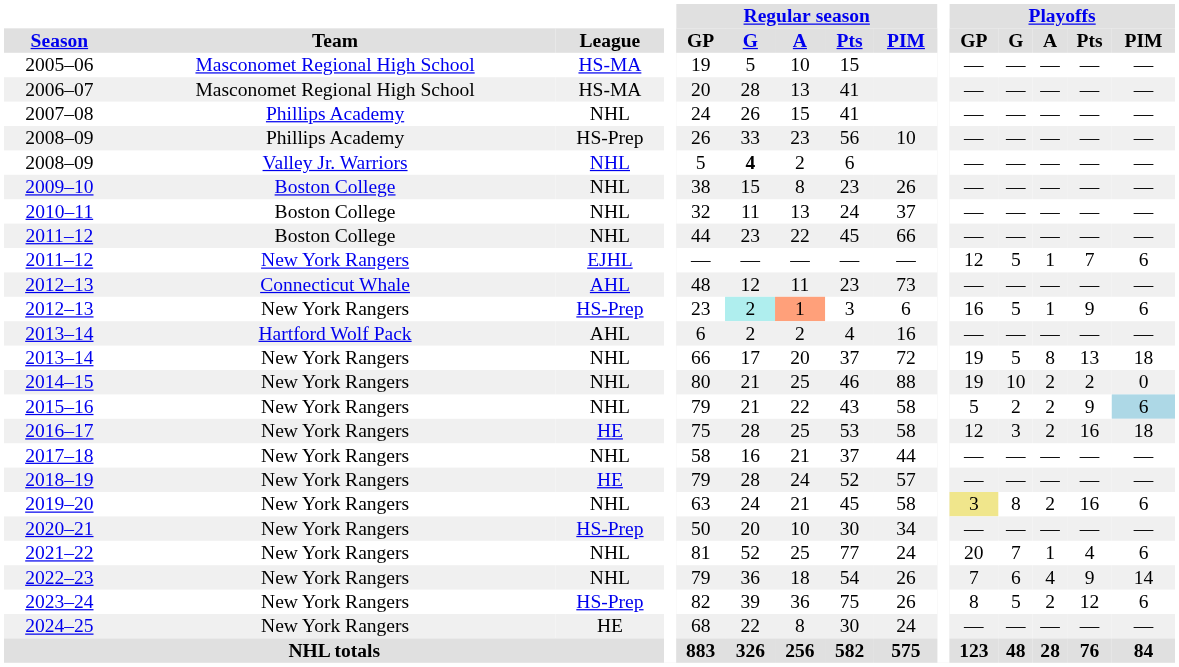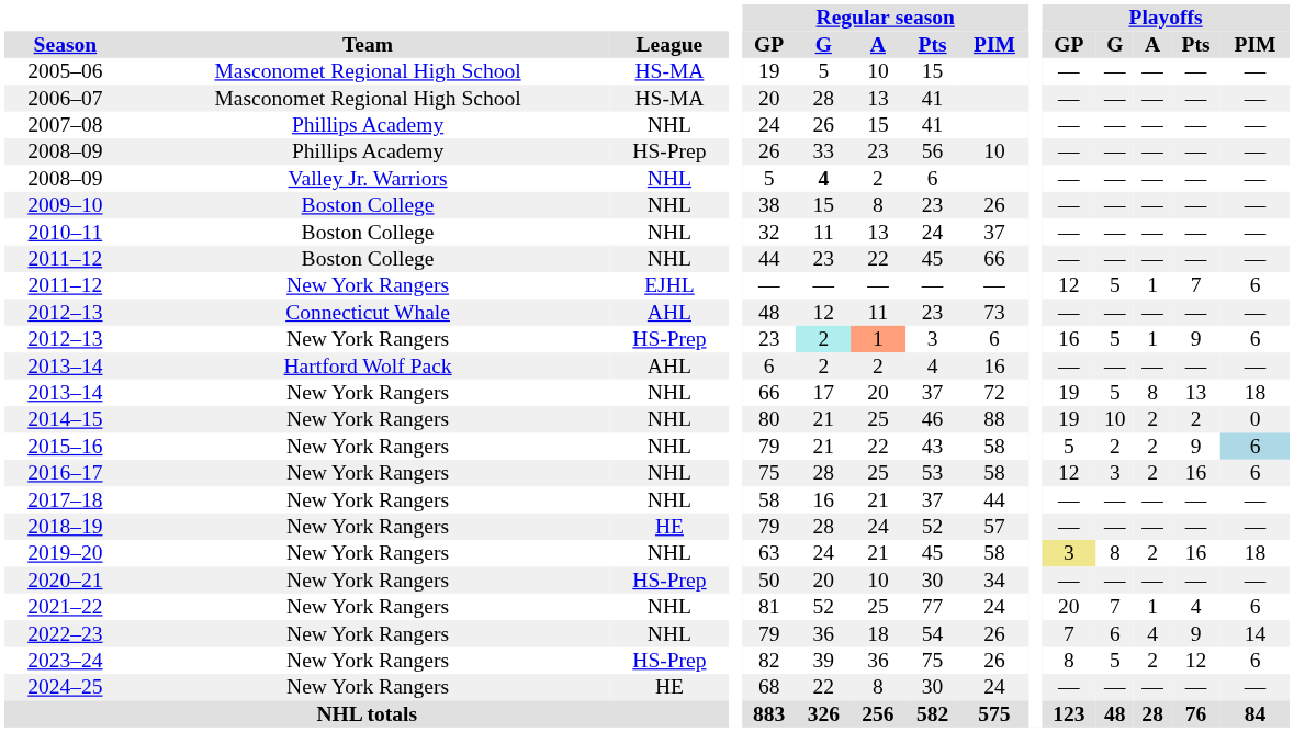2016–17 | League: HE -> NHL
2016–17 | Playoffs / PIM: 18 -> 6
2019–20 | Playoffs / PIM: 6 -> 18
